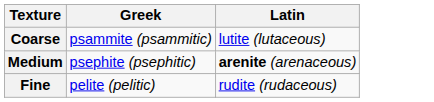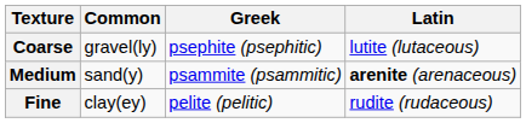+ column: Common | gravel(ly) | sand(y) | clay(ey)
Coarse | Greek: psammite (psammitic) -> psephite (psephitic)
Medium | Greek: psephite (psephitic) -> psammite (psammitic)
